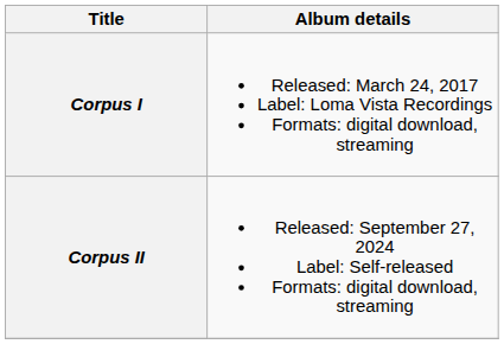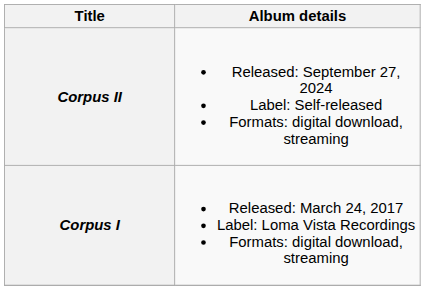rows swapped: Corpus I <-> Corpus II
